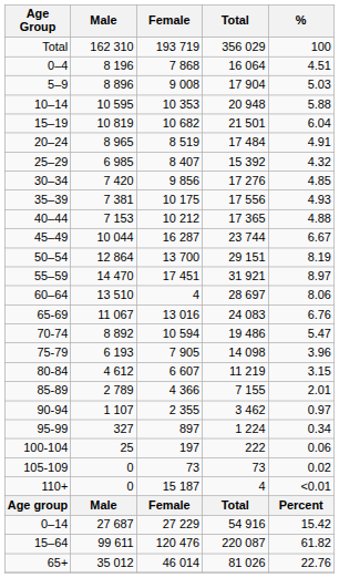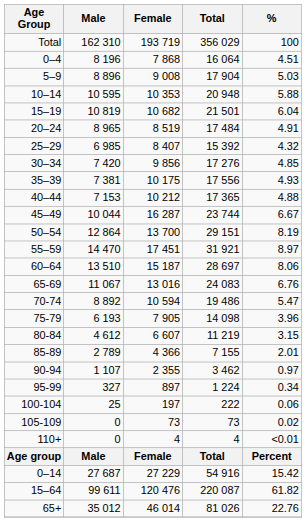60–64 | Female: 4 -> 15 187
110+ | Female: 15 187 -> 4
